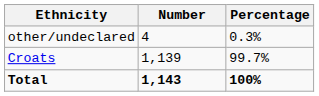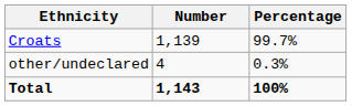rows swapped: Croats <-> other/undeclared
